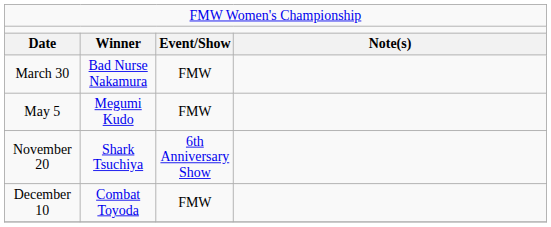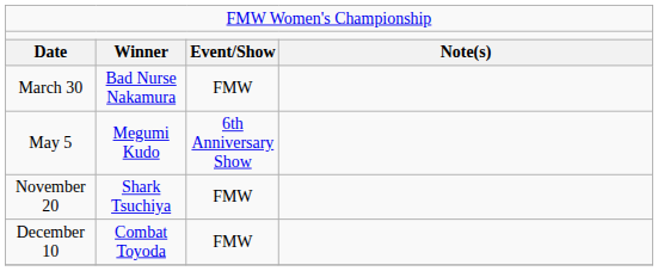May 5 | column 3: FMW -> 6th Anniversary Show
November 20 | column 3: 6th Anniversary Show -> FMW
